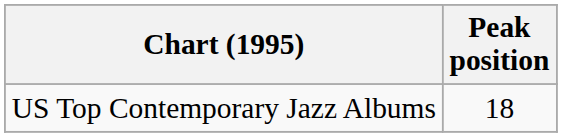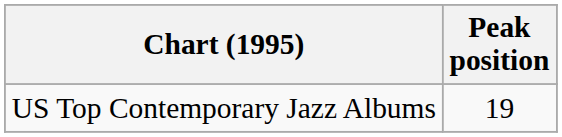US Top Contemporary Jazz Albums | Peak position: 18 -> 19
